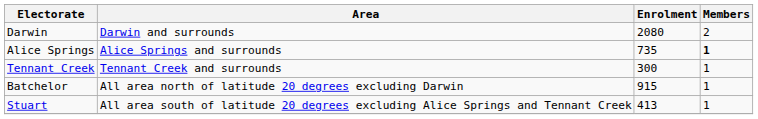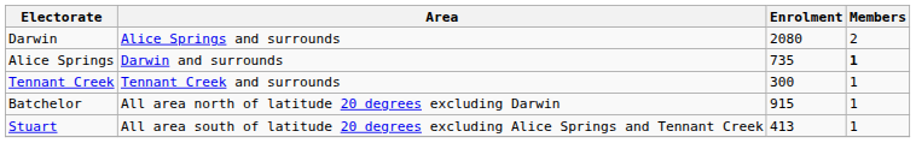Darwin | Area: Darwin and surrounds -> Alice Springs and surrounds
Alice Springs | Area: Alice Springs and surrounds -> Darwin and surrounds
